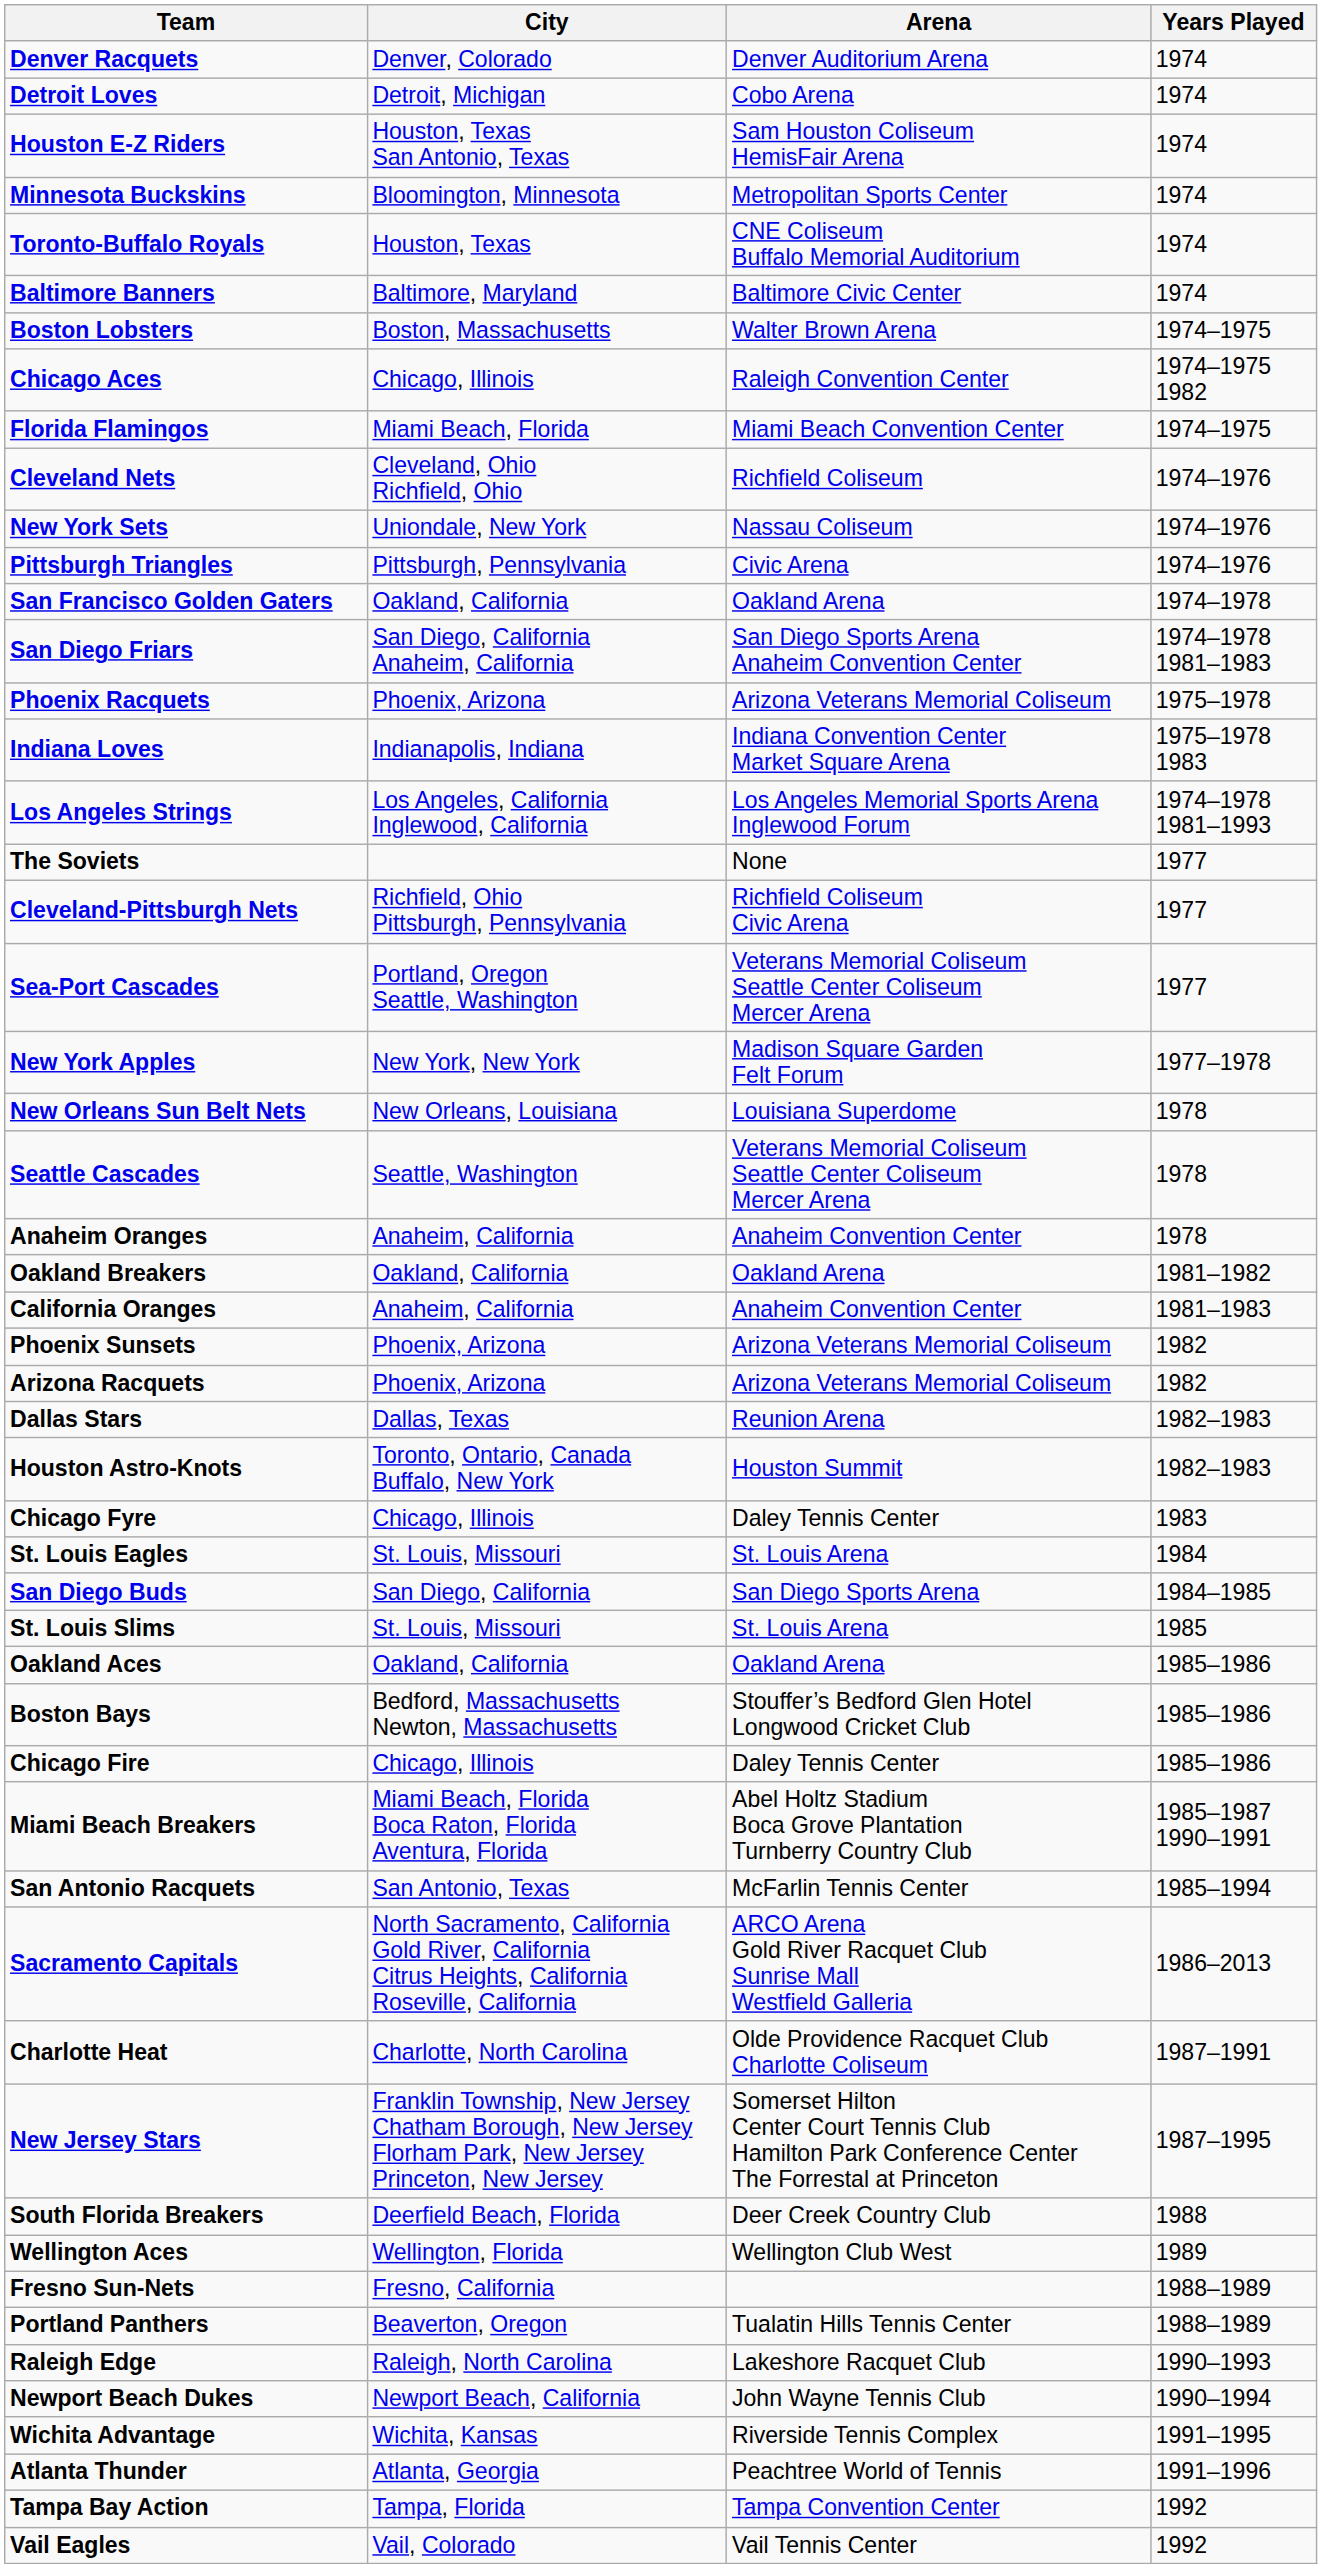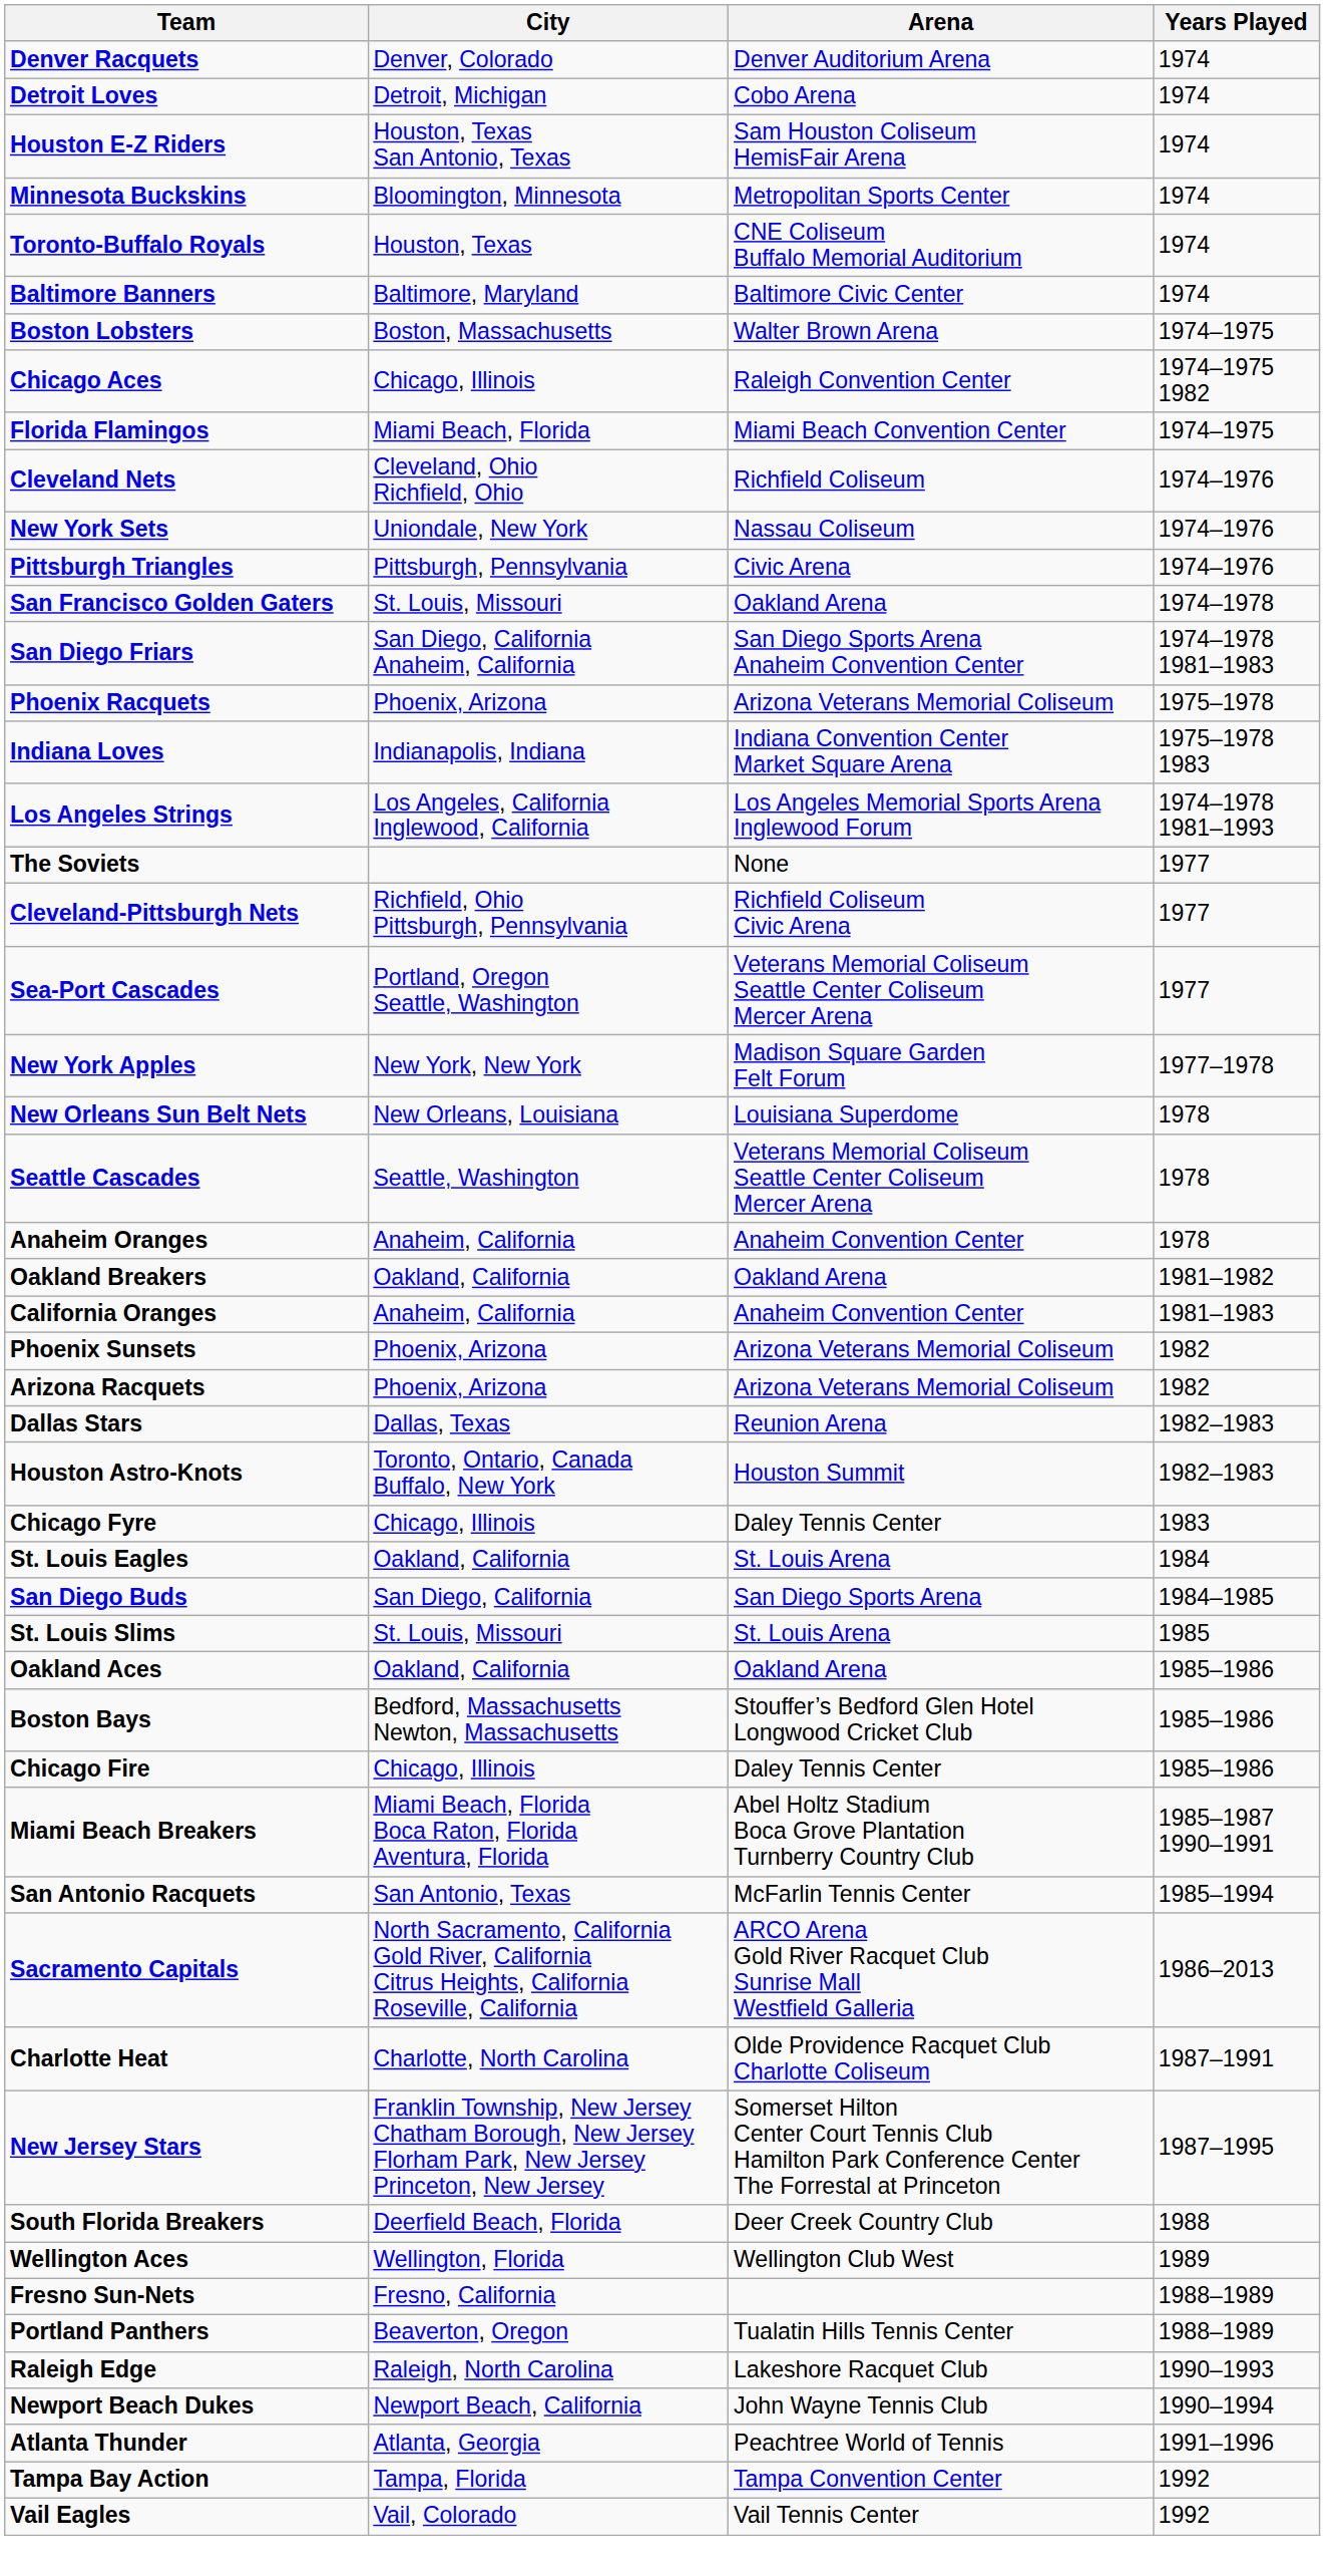San Francisco Golden Gaters | City: Oakland, California -> St. Louis, Missouri
St. Louis Eagles | City: St. Louis, Missouri -> Oakland, California
- row: Wichita Advantage | Wichita, Kansas | Riverside Tennis Complex | 1991–1995
